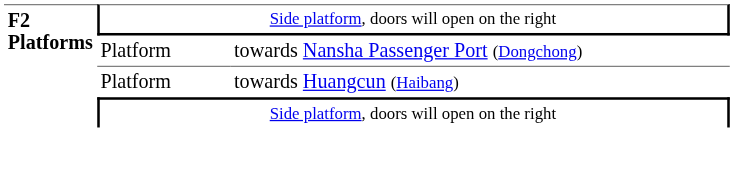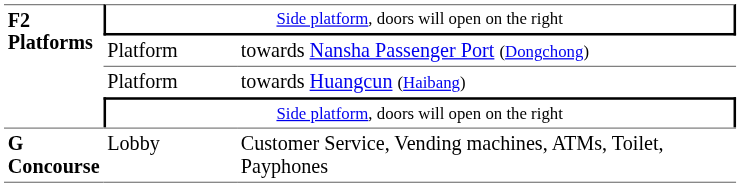+ row: G Concourse | Lobby | Customer Service, Vending machines, ATMs, Toilet, Payphones
